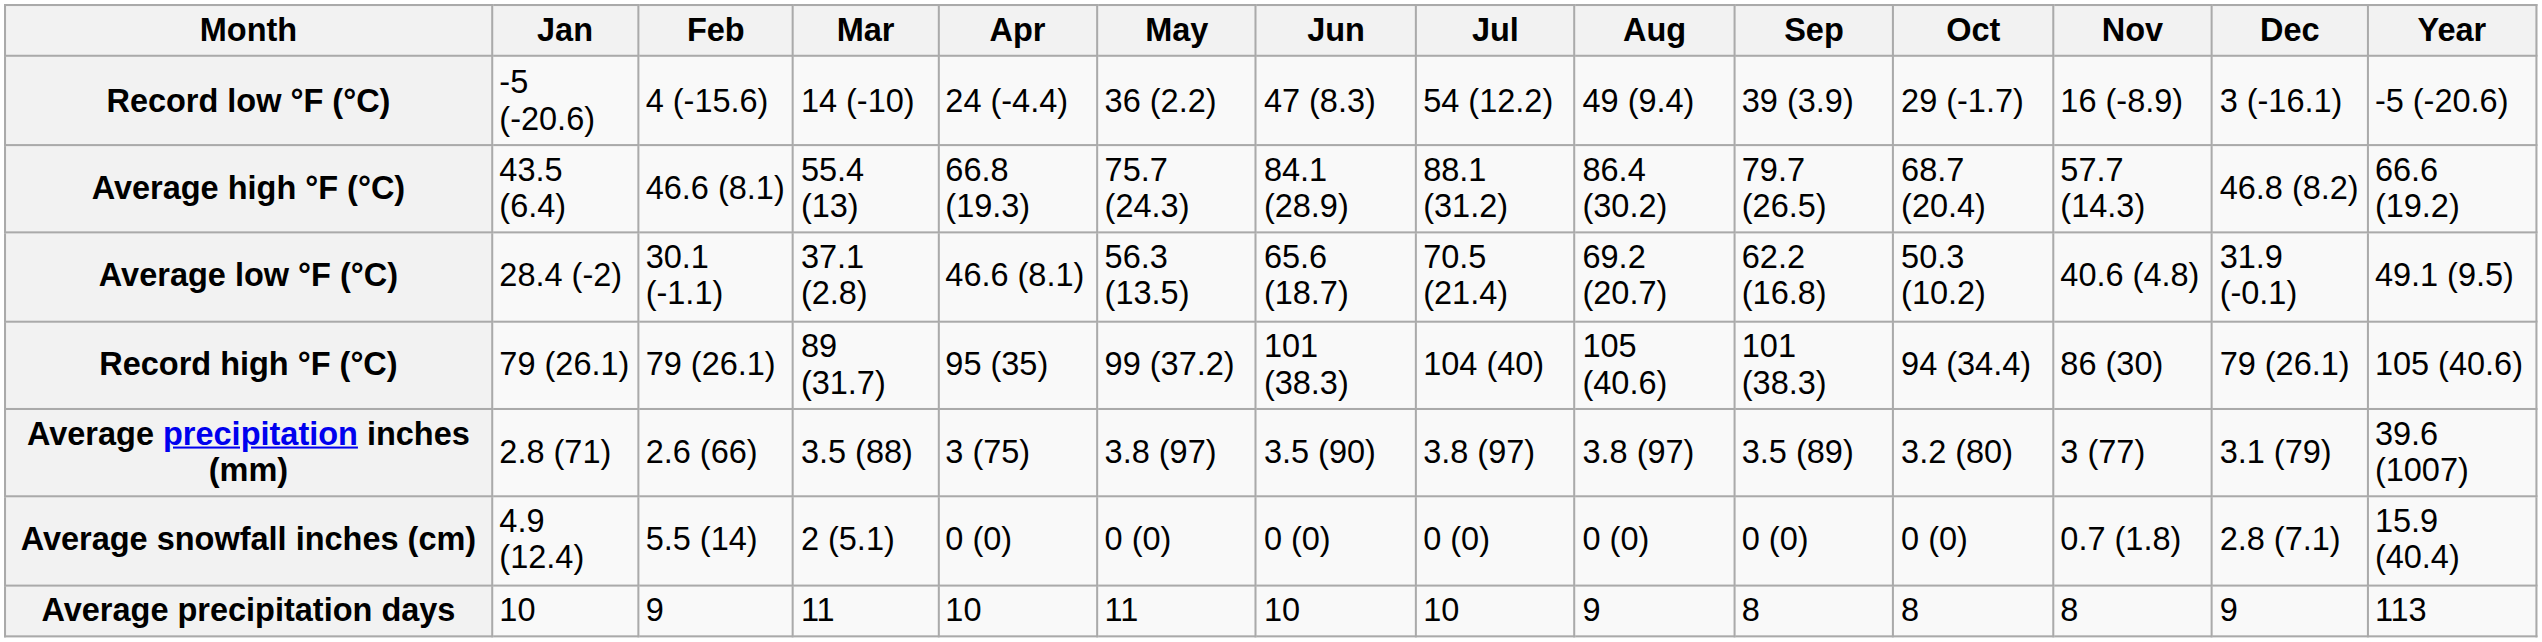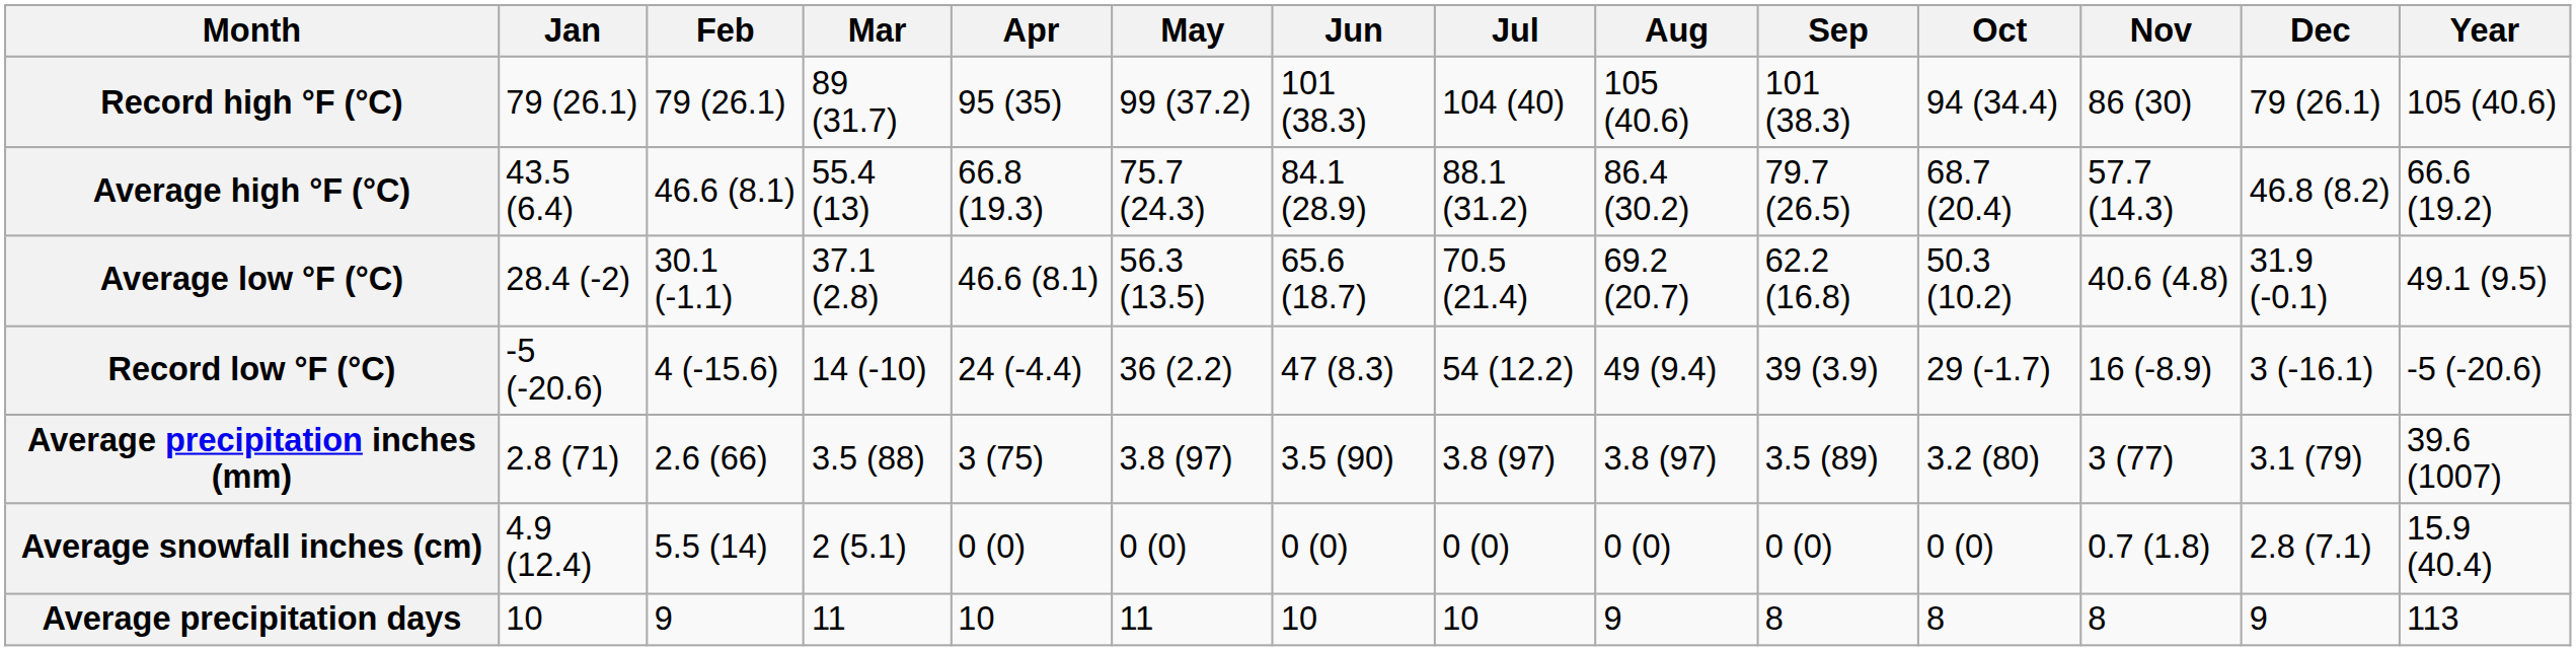rows swapped: Record high °F (°C) <-> Record low °F (°C)
